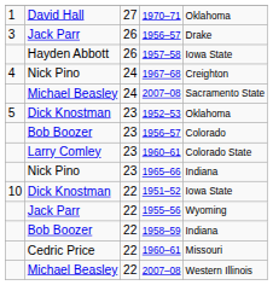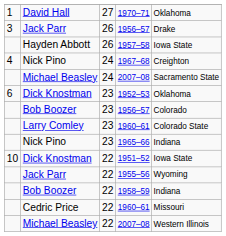1952–53 | column 1: 5 -> 6
